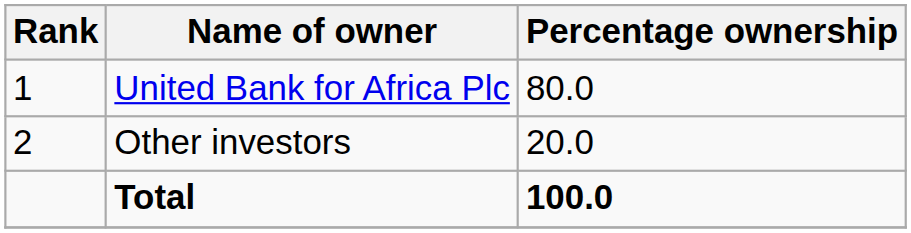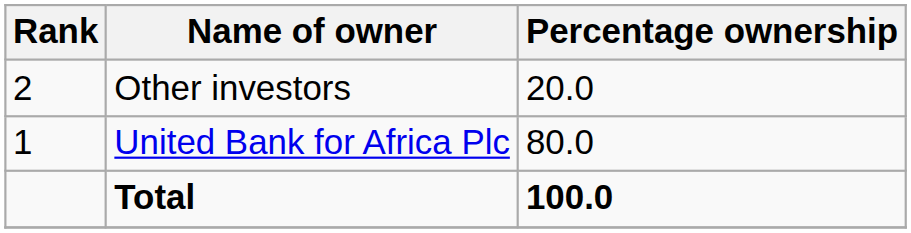rows swapped: United Bank for Africa Plc <-> Other investors
